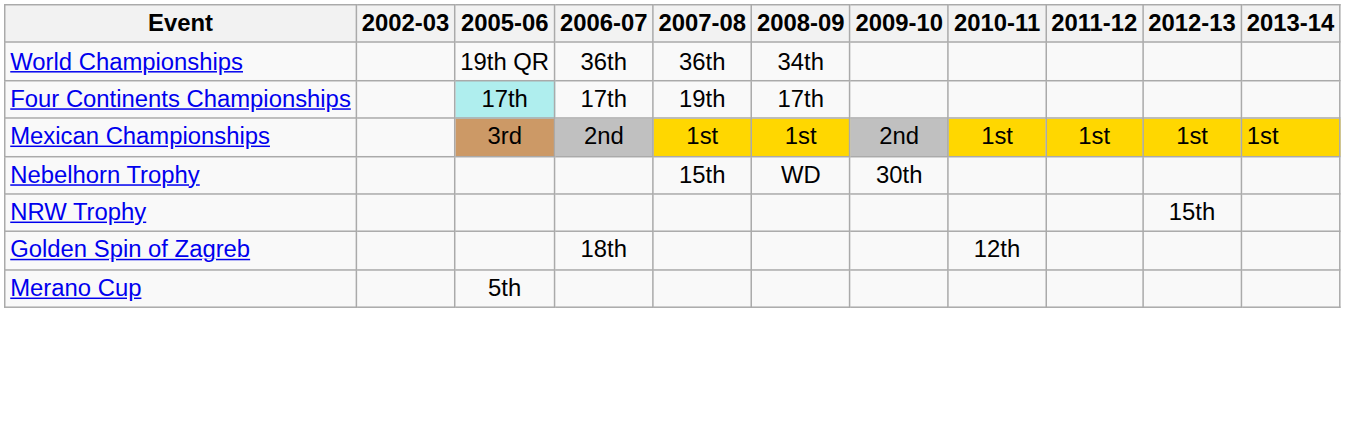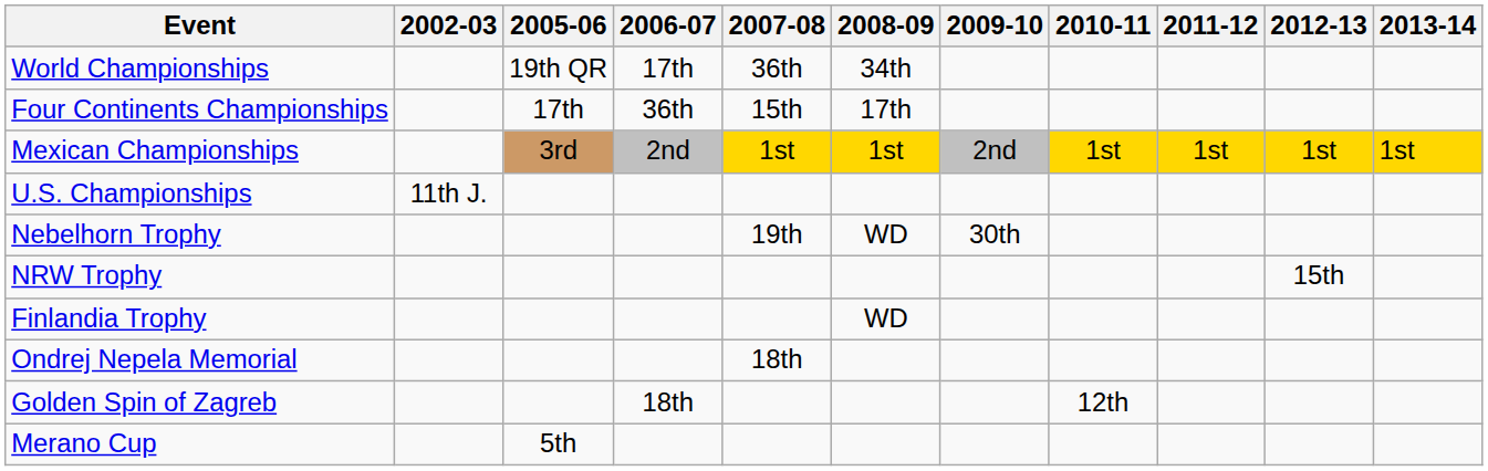World Championships | 2006-07: 36th -> 17th
Four Continents Championships | 2005-06: paleturquoise background -> no background
Four Continents Championships | 2006-07: 17th -> 36th
Four Continents Championships | 2007-08: 19th -> 15th
+ row: U.S. Championships | 11th J.
Nebelhorn Trophy | 2007-08: 15th -> 19th
+ row: Finlandia Trophy | WD
+ row: Ondrej Nepela Memorial | 18th
